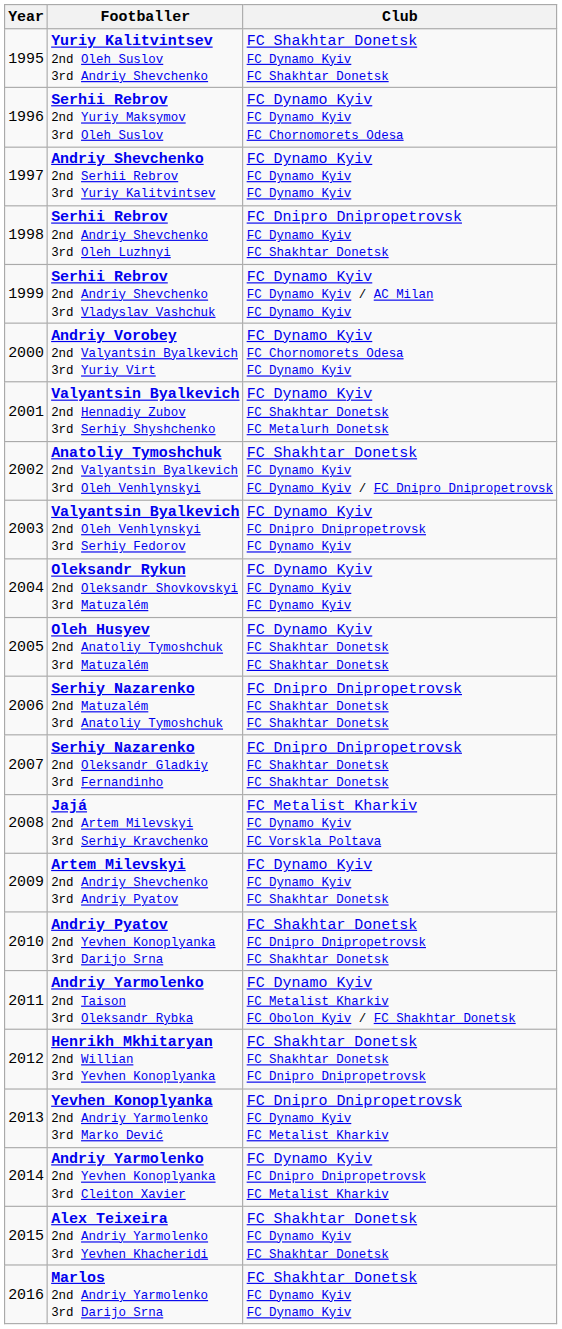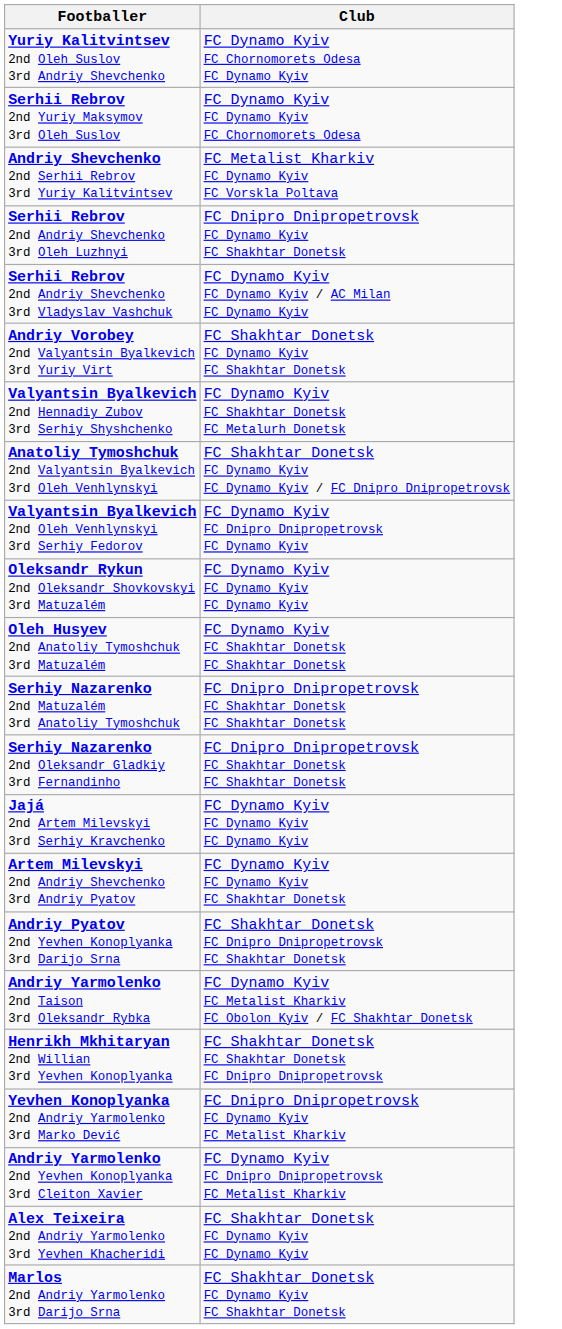- column: Year | 1995 | 1996 | 1997 | 1998 | 1999 | 2000 | 2001 | 2002 | 2003 | 2004 | 2005 | 2006 | 2007 | 2008 | 2009 | 2010 | 2011 | 2012 | 2013 | 2014 | 2015 | 2016
Yuriy Kalitvintsev 2nd Oleh Suslov 3rd Andriy Shevchenko | Club: FC Shakhtar Donetsk FC Dynamo Kyiv FC Shakhtar Donetsk -> FC Dynamo Kyiv FC Chornomorets Odesa FC Dynamo Kyiv
Andriy Shevchenko 2nd Serhii Rebrov 3rd Yuriy Kalitvintsev | Club: FC Dynamo Kyiv FC Dynamo Kyiv FC Dynamo Kyiv -> FC Metalist Kharkiv FC Dynamo Kyiv FC Vorskla Poltava
Andriy Vorobey 2nd Valyantsin Byalkevich 3rd Yuriy Virt | Club: FC Dynamo Kyiv FC Chornomorets Odesa FC Dynamo Kyiv -> FC Shakhtar Donetsk FC Dynamo Kyiv FC Shakhtar Donetsk
Jajá 2nd Artem Milevskyi 3rd Serhiy Kravchenko | Club: FC Metalist Kharkiv FC Dynamo Kyiv FC Vorskla Poltava -> FC Dynamo Kyiv FC Dynamo Kyiv FC Dynamo Kyiv
Alex Teixeira 2nd Andriy Yarmolenko 3rd Yevhen Khacheridi | Club: FC Shakhtar Donetsk FC Dynamo Kyiv FC Shakhtar Donetsk -> FC Shakhtar Donetsk FC Dynamo Kyiv FC Dynamo Kyiv
Marlos 2nd Andriy Yarmolenko 3rd Darijo Srna | Club: FC Shakhtar Donetsk FC Dynamo Kyiv FC Dynamo Kyiv -> FC Shakhtar Donetsk FC Dynamo Kyiv FC Shakhtar Donetsk
